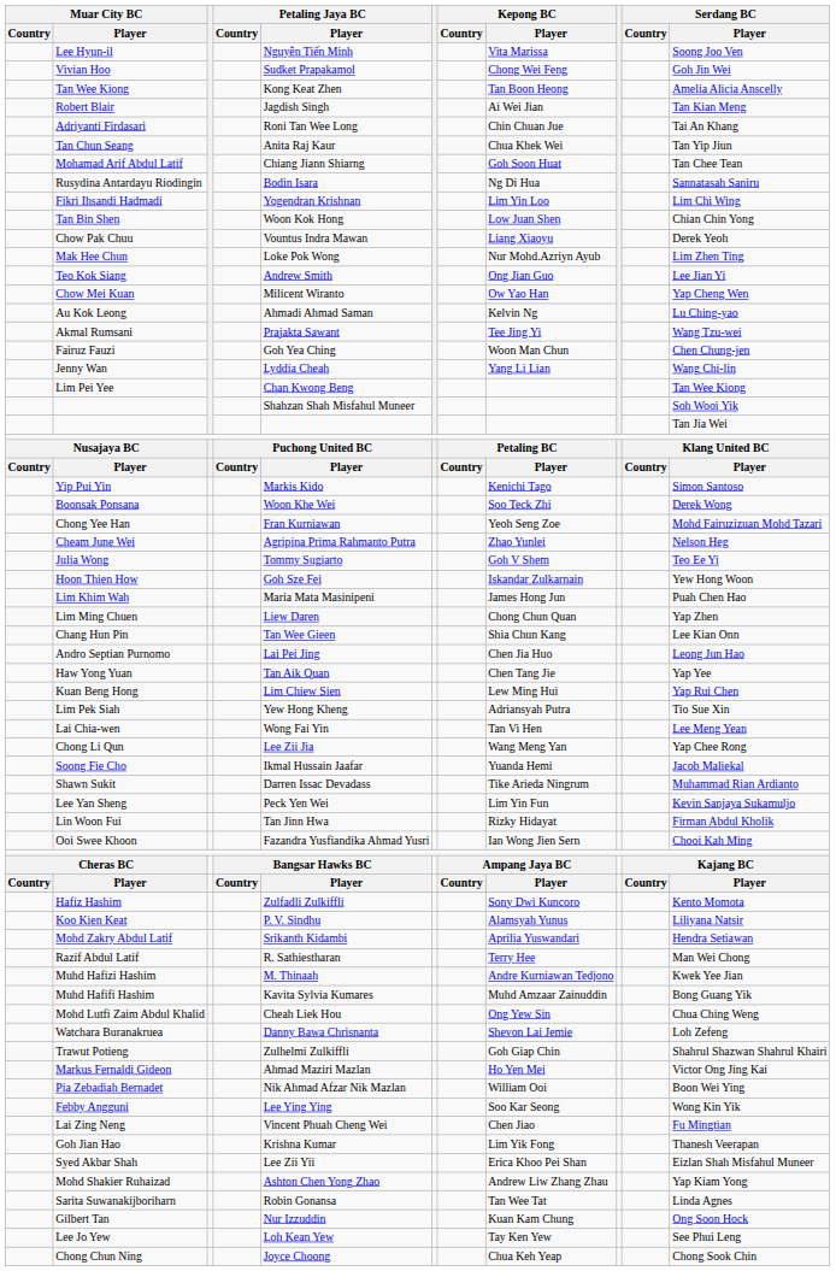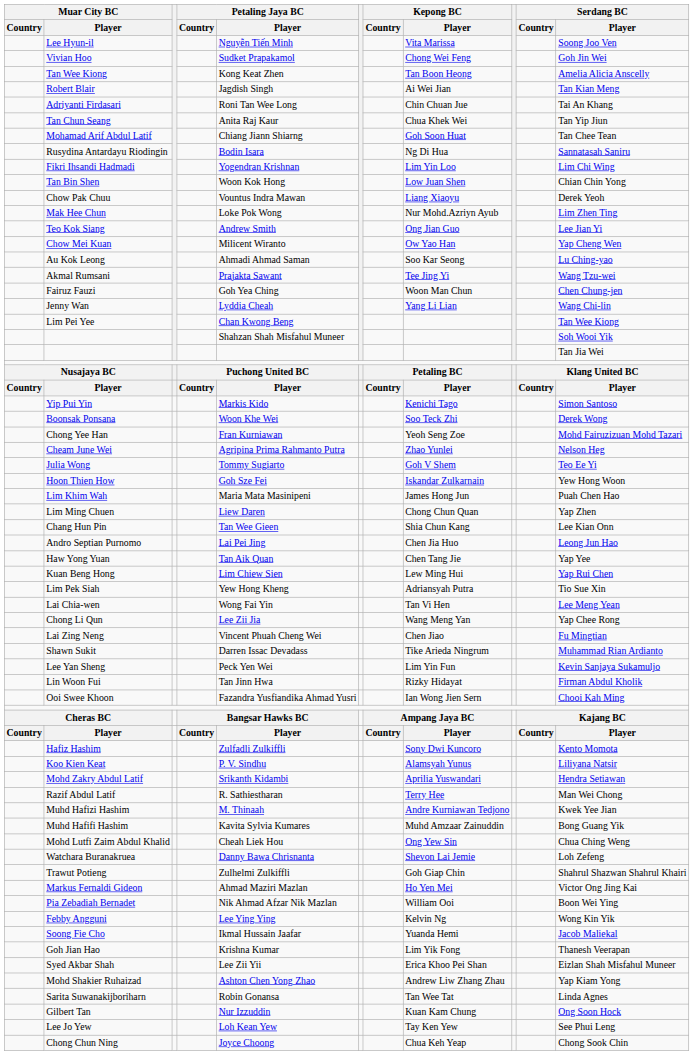Au Kok Leong | Kepong BC / Player: Kelvin Ng -> Soo Kar Seong
rows swapped: Lai Zing Neng <-> Soong Fie Cho
Febby Angguni | Kepong BC / Player: Soo Kar Seong -> Kelvin Ng
